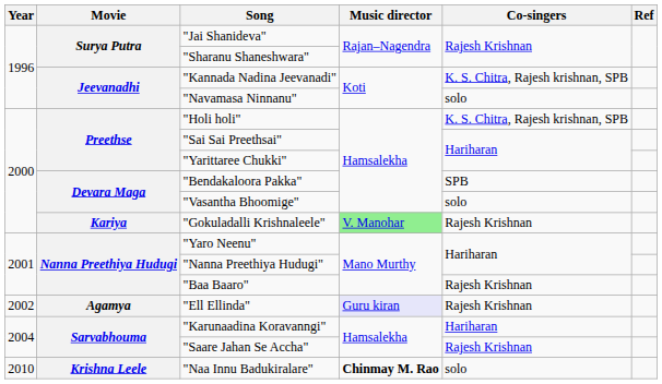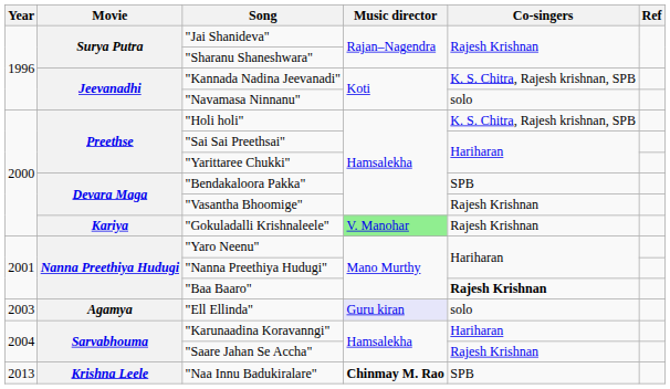"Vasantha Bhoomige" | Co-singers: solo -> Rajesh Krishnan
"Baa Baaro" | Co-singers: normal -> bold
"Ell Ellinda" | Year: 2002 -> 2003
"Ell Ellinda" | Co-singers: Rajesh Krishnan -> solo
"Naa Innu Badukiralare" | Year: 2010 -> 2013
"Naa Innu Badukiralare" | Co-singers: solo -> SPB
